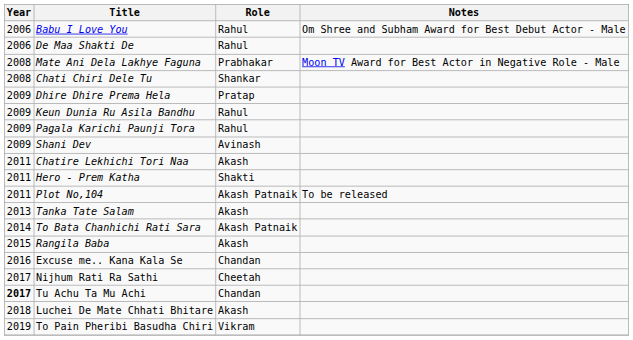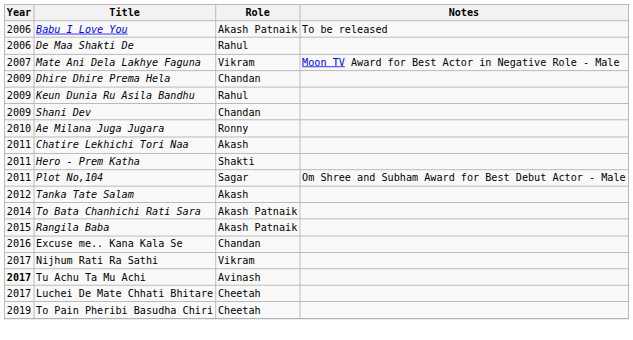Babu I Love You | Role: Rahul -> Akash Patnaik
Babu I Love You | Notes: Om Shree and Subham Award for Best Debut Actor - Male -> To be released
Mate Ani Dela Lakhye Faguna | Year: 2008 -> 2007
Mate Ani Dela Lakhye Faguna | Role: Prabhakar -> Vikram
- row: 2008 | Chati Chiri Dele Tu | Shankar
Dhire Dhire Prema Hela | Role: Pratap -> Chandan
- row: 2009 | Pagala Karichi Paunji Tora | Rahul
Shani Dev | Role: Avinash -> Chandan
+ row: 2010 | Ae Milana Juga Jugara | Ronny
Plot No,104 | Role: Akash Patnaik -> Sagar
Plot No,104 | Notes: To be released -> Om Shree and Subham Award for Best Debut Actor - Male
Tanka Tate Salam | Year: 2013 -> 2012
Rangila Baba | Role: Akash -> Akash Patnaik
Nijhum Rati Ra Sathi | Role: Cheetah -> Vikram
Tu Achu Ta Mu Achi | Role: Chandan -> Avinash
Luchei De Mate Chhati Bhitare | Year: 2018 -> 2017
Luchei De Mate Chhati Bhitare | Role: Akash -> Cheetah
To Pain Pheribi Basudha Chiri | Role: Vikram -> Cheetah
